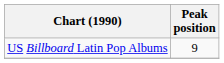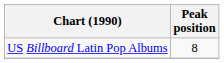US Billboard Latin Pop Albums | Peak position: 9 -> 8
